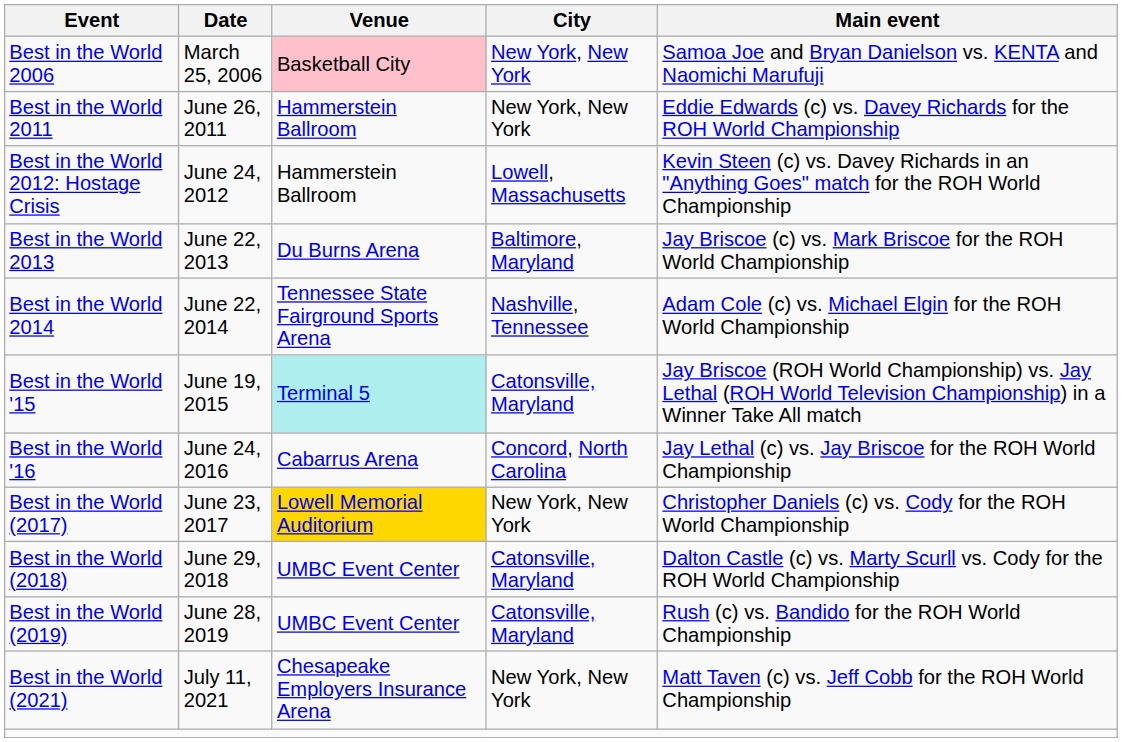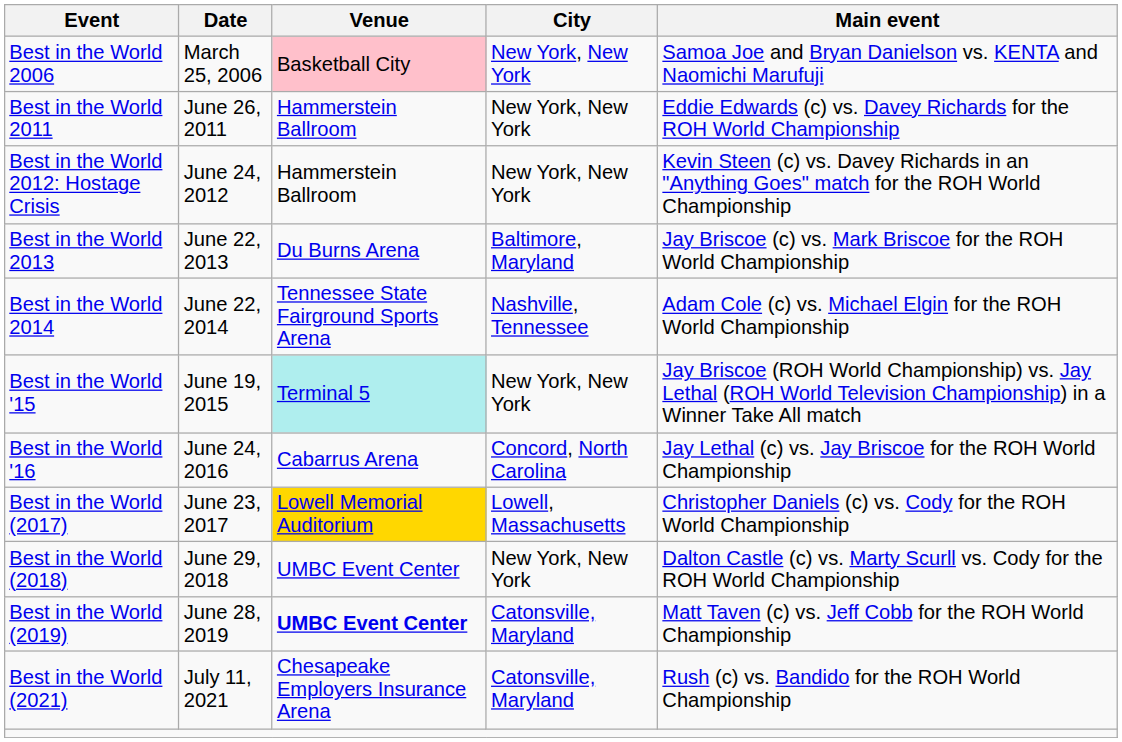Best in the World 2012: Hostage Crisis | City: Lowell, Massachusetts -> New York, New York
Best in the World '15 | City: Catonsville, Maryland -> New York, New York
Best in the World (2017) | City: New York, New York -> Lowell, Massachusetts
Best in the World (2018) | City: Catonsville, Maryland -> New York, New York
Best in the World (2019) | Venue: normal -> bold
Best in the World (2019) | Main event: Rush (c) vs. Bandido for the ROH World Championship -> Matt Taven (c) vs. Jeff Cobb for the ROH World Championship
Best in the World (2021) | City: New York, New York -> Catonsville, Maryland
Best in the World (2021) | Main event: Matt Taven (c) vs. Jeff Cobb for the ROH World Championship -> Rush (c) vs. Bandido for the ROH World Championship
